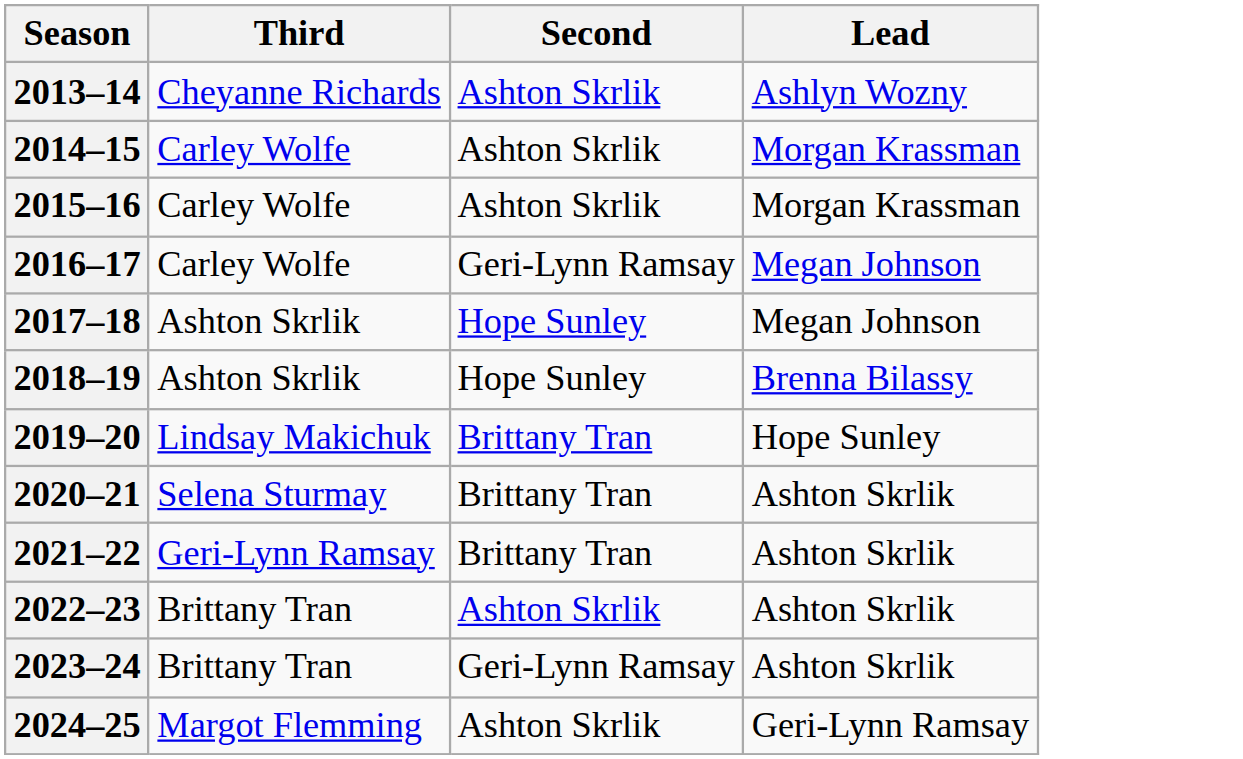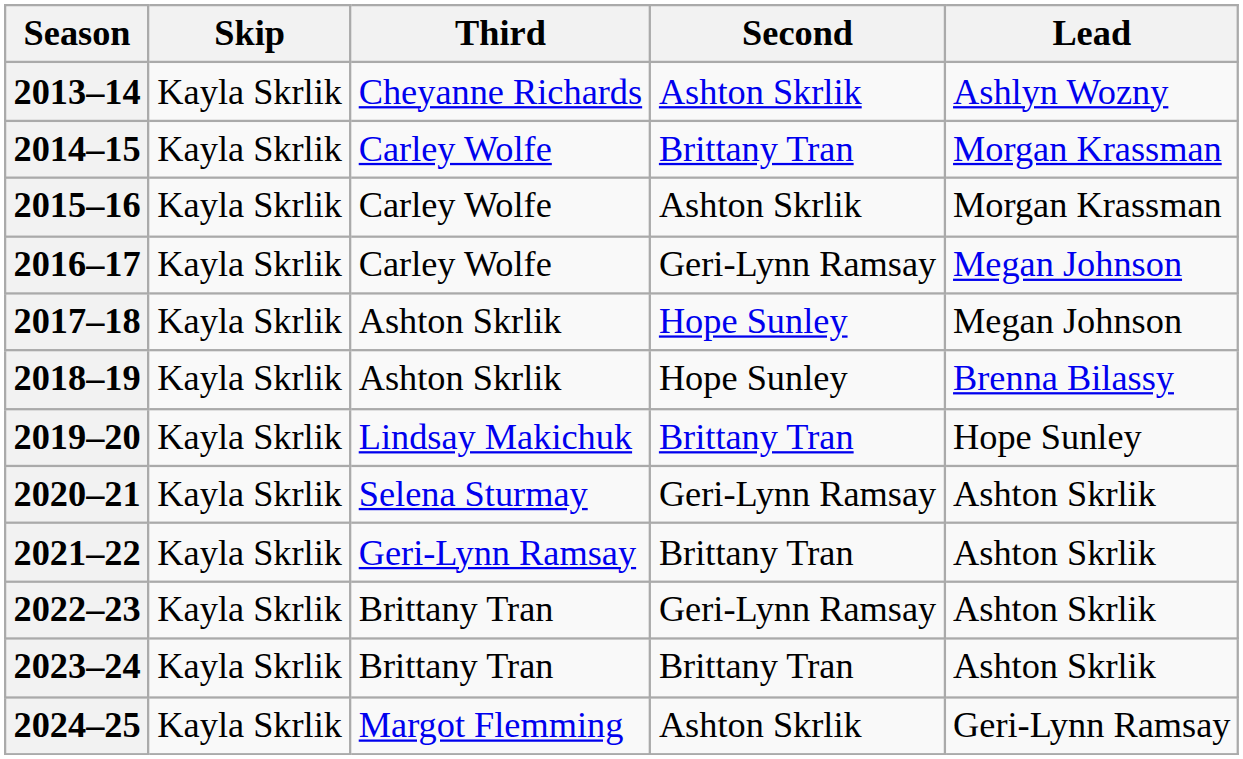+ column: Skip | Kayla Skrlik | Kayla Skrlik | Kayla Skrlik | Kayla Skrlik | Kayla Skrlik | Kayla Skrlik | Kayla Skrlik | Kayla Skrlik | Kayla Skrlik | Kayla Skrlik | Kayla Skrlik | Kayla Skrlik
2014–15 | Second: Ashton Skrlik -> Brittany Tran
2020–21 | Second: Brittany Tran -> Geri-Lynn Ramsay
2022–23 | Second: Ashton Skrlik -> Geri-Lynn Ramsay
2023–24 | Second: Geri-Lynn Ramsay -> Brittany Tran
